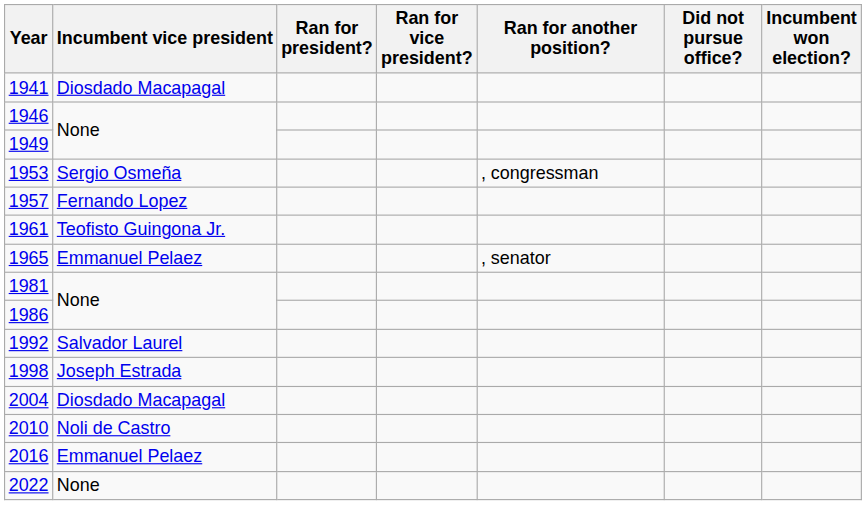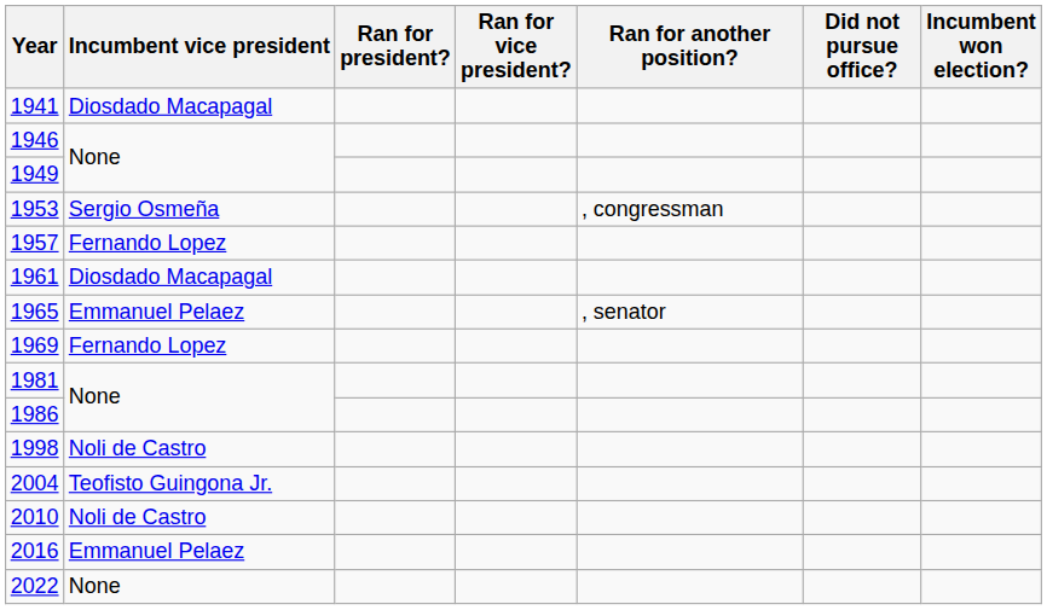1961 | Incumbent vice president: Teofisto Guingona Jr. -> Diosdado Macapagal
+ row: 1969 | Fernando Lopez
- row: 1992 | Salvador Laurel
1998 | Incumbent vice president: Joseph Estrada -> Noli de Castro
2004 | Incumbent vice president: Diosdado Macapagal -> Teofisto Guingona Jr.
